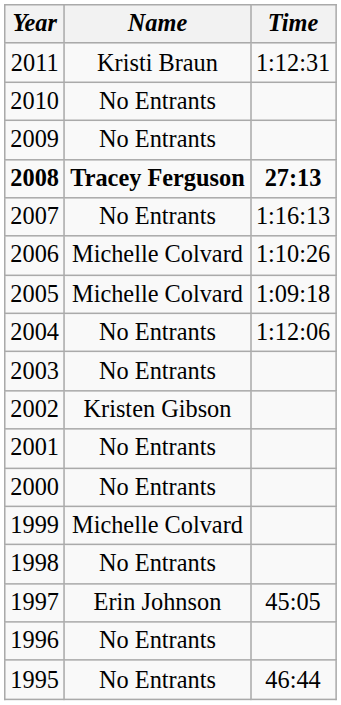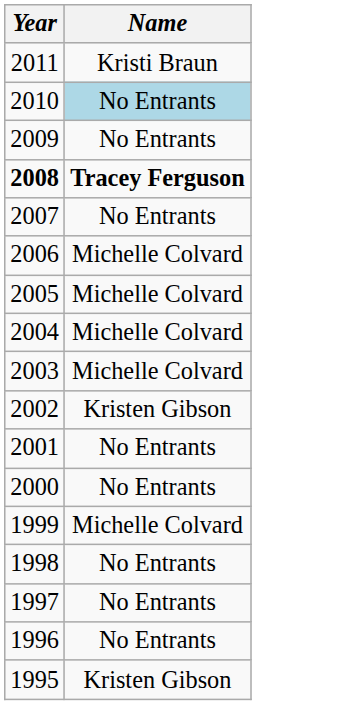- column: Time | 1:12:31 | 27:13 | 1:16:13 | 1:10:26 | 1:09:18 | 1:12:06 | 45:05 | 46:44
2010 | Name: no background -> lightblue background
2004 | Name: No Entrants -> Michelle Colvard
2003 | Name: No Entrants -> Michelle Colvard
1997 | Name: Erin Johnson -> No Entrants
1995 | Name: No Entrants -> Kristen Gibson
